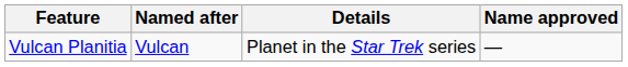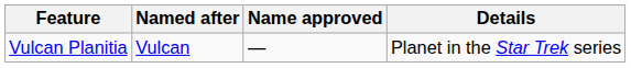columns swapped: Details <-> Name approved
